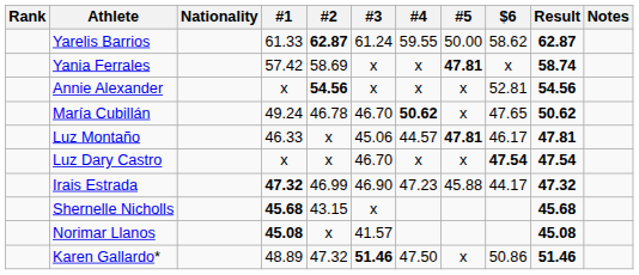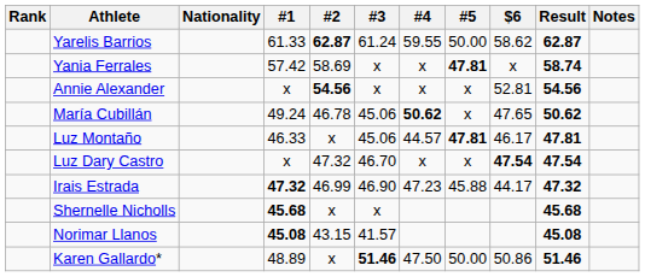María Cubillán | #3: 46.70 -> 45.06
Luz Dary Castro | #2: x -> 47.32
Shernelle Nicholls | #2: 43.15 -> x
Norimar Llanos | #2: x -> 43.15
Karen Gallardo* | #2: 47.32 -> x
Karen Gallardo* | #5: x -> 50.00
